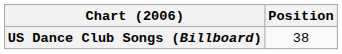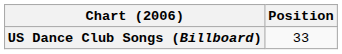US Dance Club Songs (Billboard) | Position: 38 -> 33
